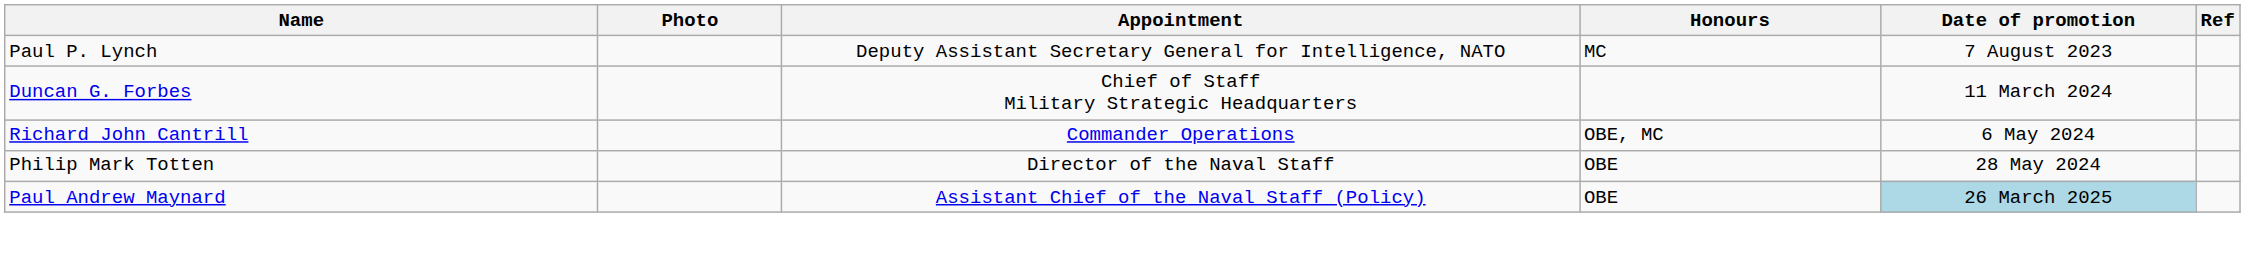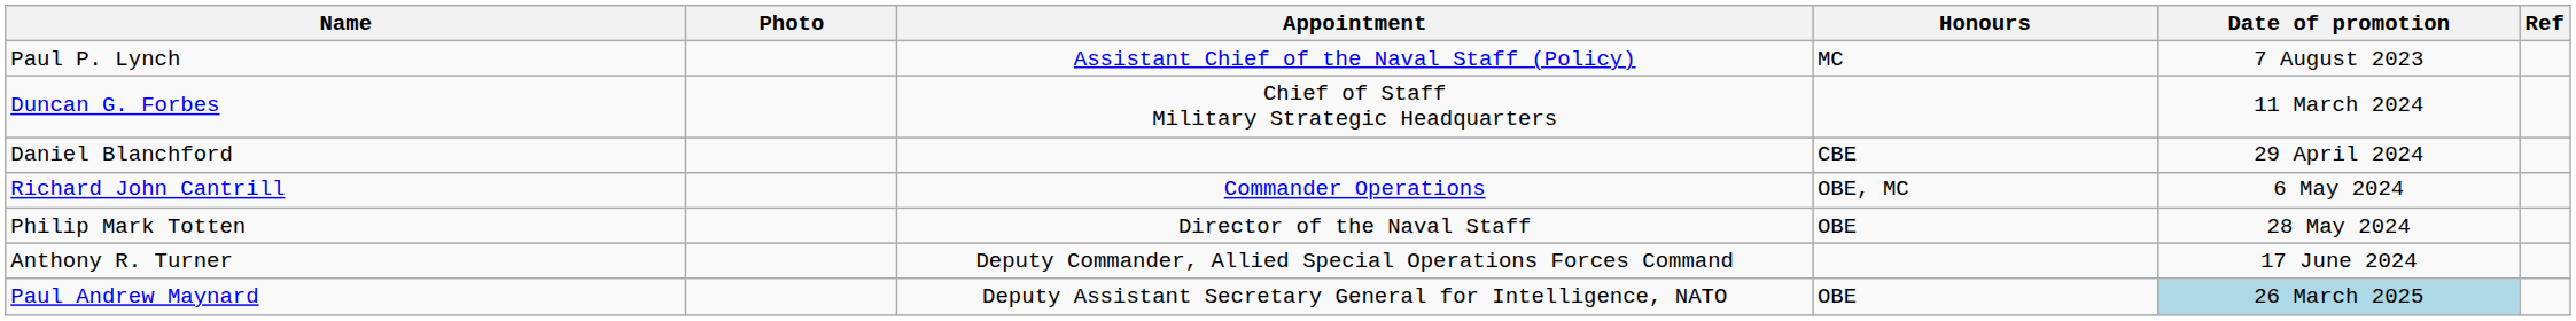Paul P. Lynch | Appointment: Deputy Assistant Secretary General for Intelligence, NATO -> Assistant Chief of the Naval Staff (Policy)
+ row: Daniel Blanchford | CBE | 29 April 2024
+ row: Anthony R. Turner | Deputy Commander, Allied Special Operations Forces Command | 17 June 2024
Paul Andrew Maynard | Appointment: Assistant Chief of the Naval Staff (Policy) -> Deputy Assistant Secretary General for Intelligence, NATO
